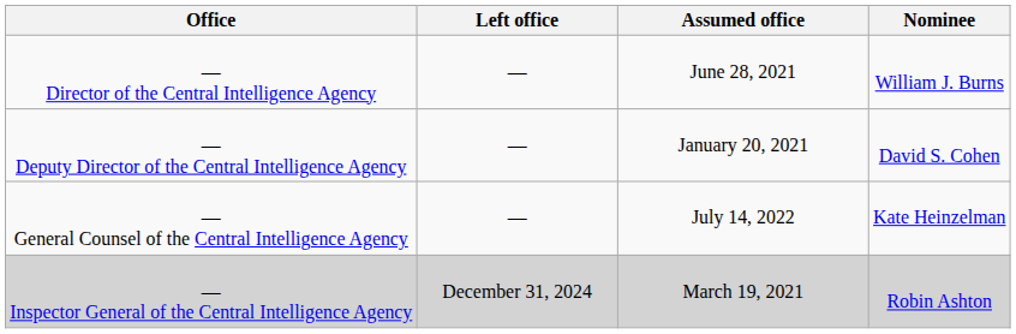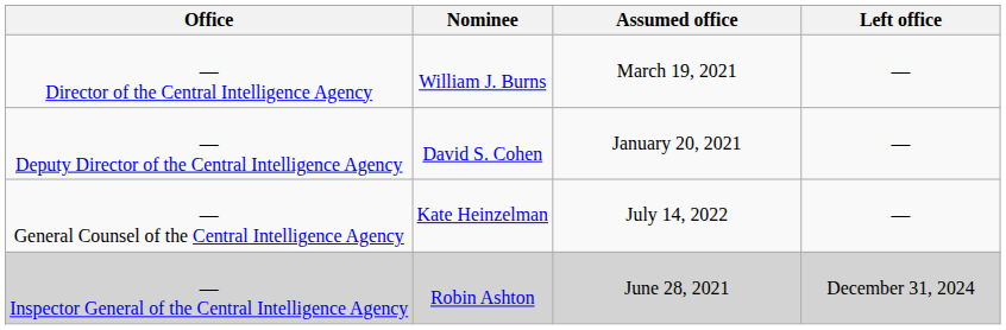columns swapped: Nominee <-> Left office
— Director of the Central Intelligence Agency | Assumed office: June 28, 2021 -> March 19, 2021
— Inspector General of the Central Intelligence Agency | Assumed office: March 19, 2021 -> June 28, 2021
